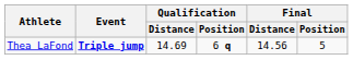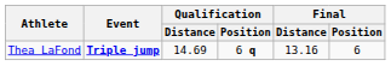Thea LaFond | Final / Distance: 14.56 -> 13.16
Thea LaFond | Final / Position: 5 -> 6
